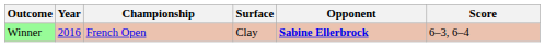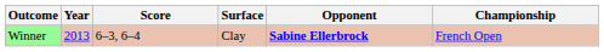columns swapped: Championship <-> Score
Winner | Year: 2016 -> 2013
